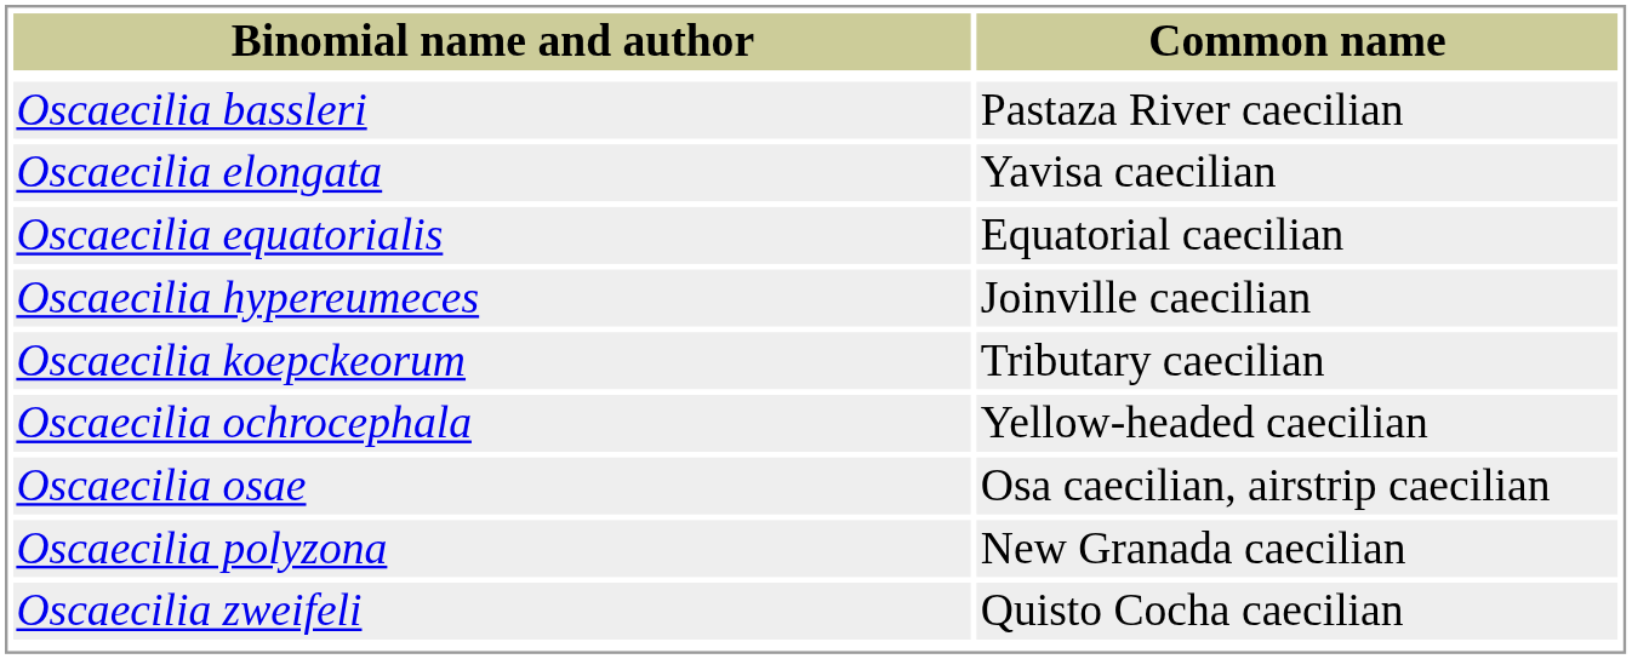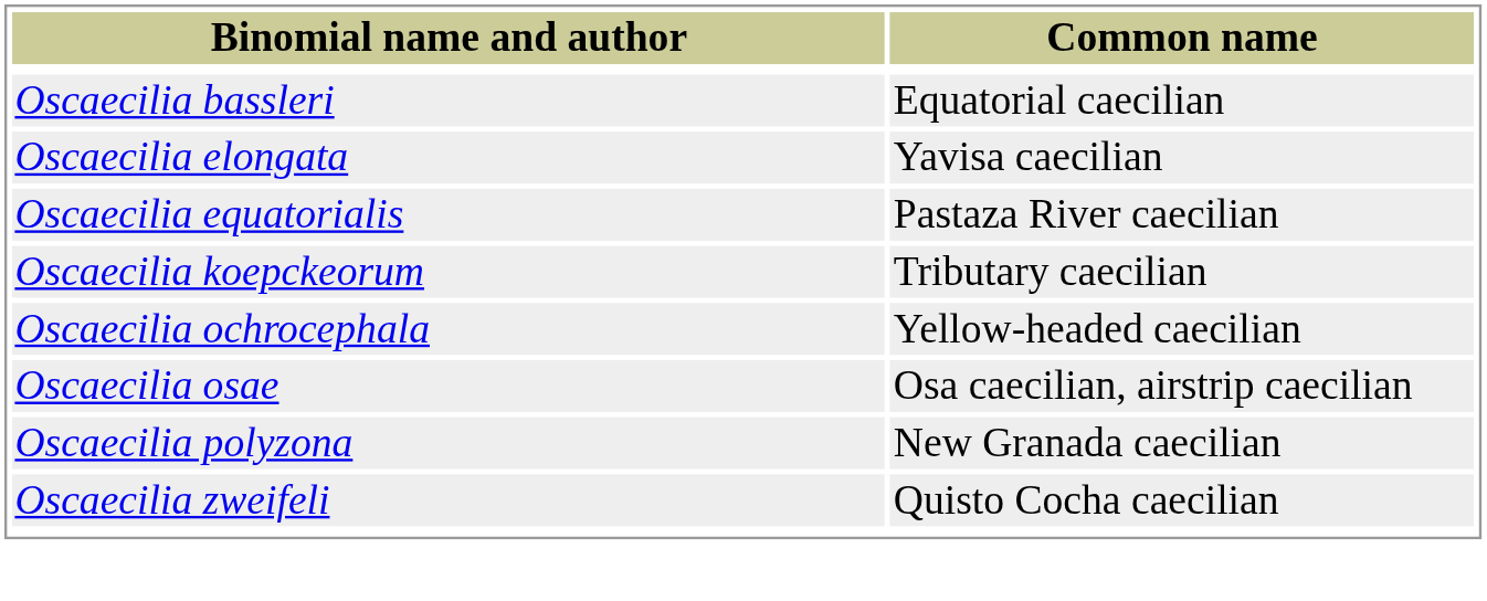Oscaecilia bassleri | Common name: Pastaza River caecilian -> Equatorial caecilian
Oscaecilia equatorialis | Common name: Equatorial caecilian -> Pastaza River caecilian
- row: Oscaecilia hypereumeces | Joinville caecilian
